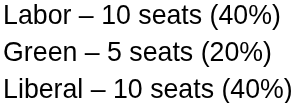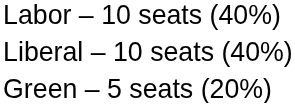rows swapped: Liberal – 10 seats (40%) <-> Green – 5 seats (20%)
